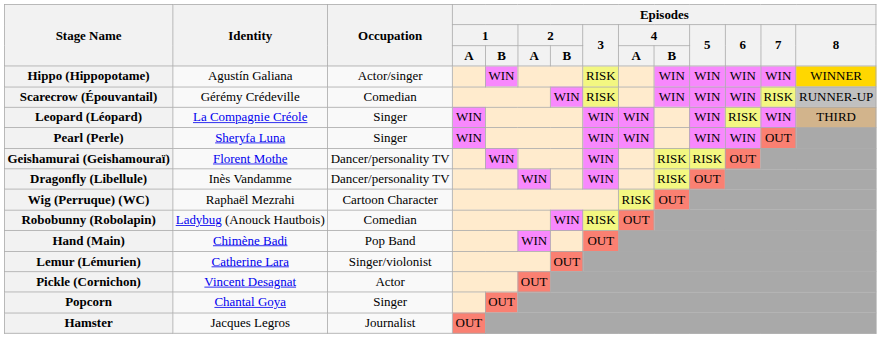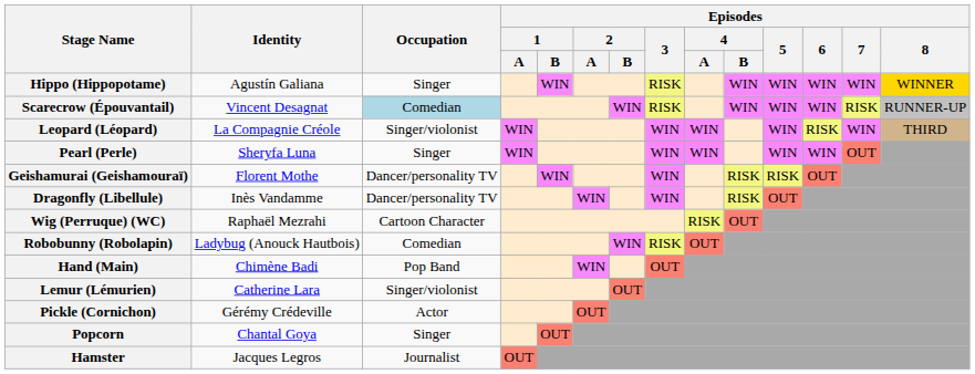Hippo (Hippopotame) | Occupation: Actor/singer -> Singer
Scarecrow (Épouvantail) | Identity: Gérémy Crédeville -> Vincent Desagnat
Scarecrow (Épouvantail) | Occupation: no background -> lightblue background
Leopard (Léopard) | Occupation: Singer -> Singer/violonist
Pickle (Cornichon) | Identity: Vincent Desagnat -> Gérémy Crédeville
